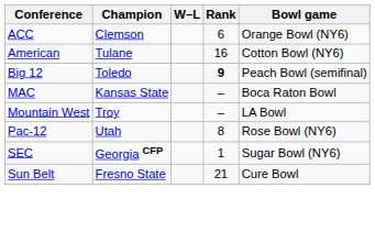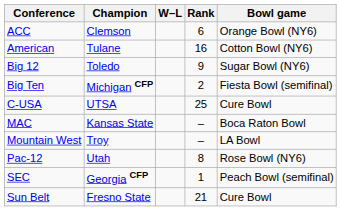Big 12 | Rank: bold -> normal
Big 12 | Bowl game: Peach Bowl (semifinal) -> Sugar Bowl (NY6)
+ row: Big Ten | Michigan CFP | 2 | Fiesta Bowl (semifinal)
+ row: C-USA | UTSA | 25 | Cure Bowl
SEC | Bowl game: Sugar Bowl (NY6) -> Peach Bowl (semifinal)
